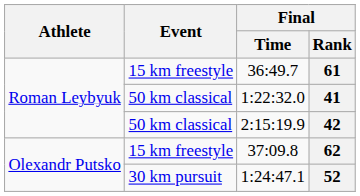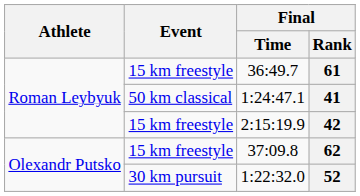41 | Final / Time: 1:22:32.0 -> 1:24:47.1
42 | Event: 50 km classical -> 15 km freestyle
52 | Final / Time: 1:24:47.1 -> 1:22:32.0
